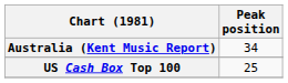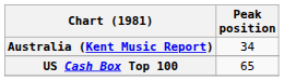US Cash Box Top 100 | Peak position: 25 -> 65
